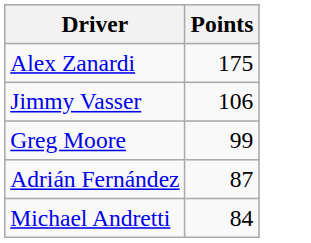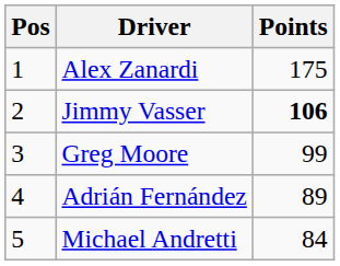+ column: Pos | 1 | 2 | 3 | 4 | 5
Jimmy Vasser | Points: normal -> bold
Adrián Fernández | Points: 87 -> 89
